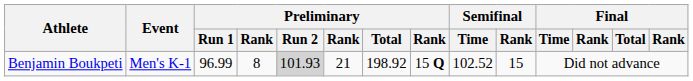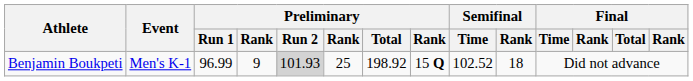Benjamin Boukpeti | column 4: 8 -> 9
Benjamin Boukpeti | column 6: 21 -> 25
Benjamin Boukpeti | Semifinal / Rank: 15 -> 18
